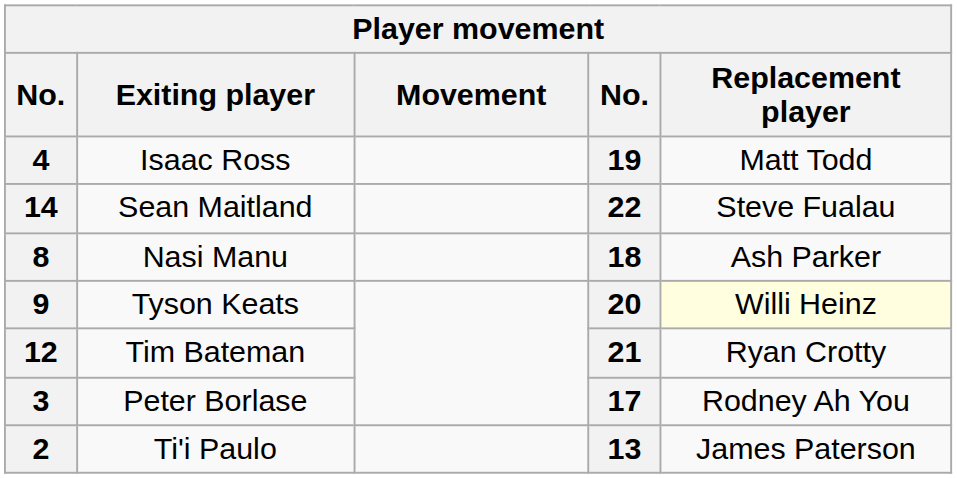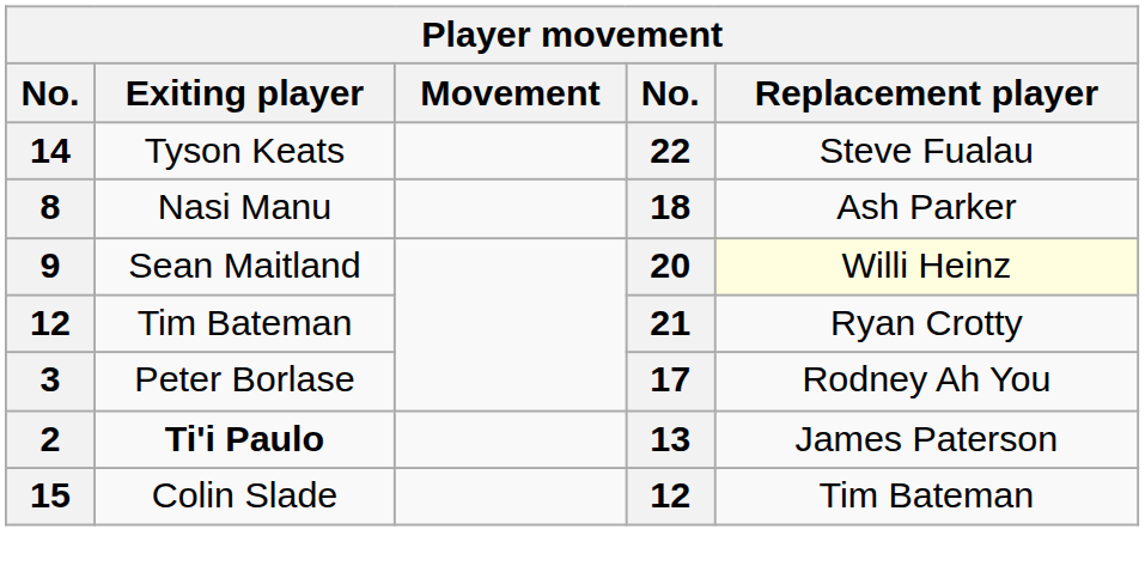- row: 4 | Isaac Ross | 19 | Matt Todd
14 | Exiting player: Sean Maitland -> Tyson Keats
9 | Exiting player: Tyson Keats -> Sean Maitland
2 | Exiting player: normal -> bold
+ row: 15 | Colin Slade | 12 | Tim Bateman
